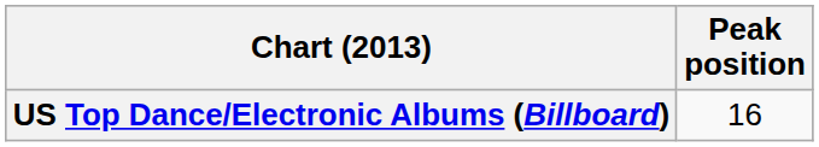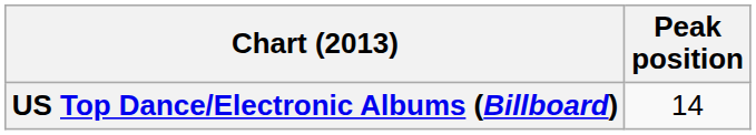US Top Dance/Electronic Albums (Billboard) | Peak position: 16 -> 14
